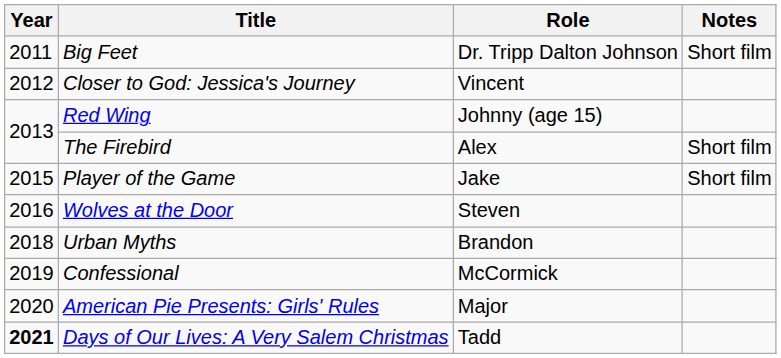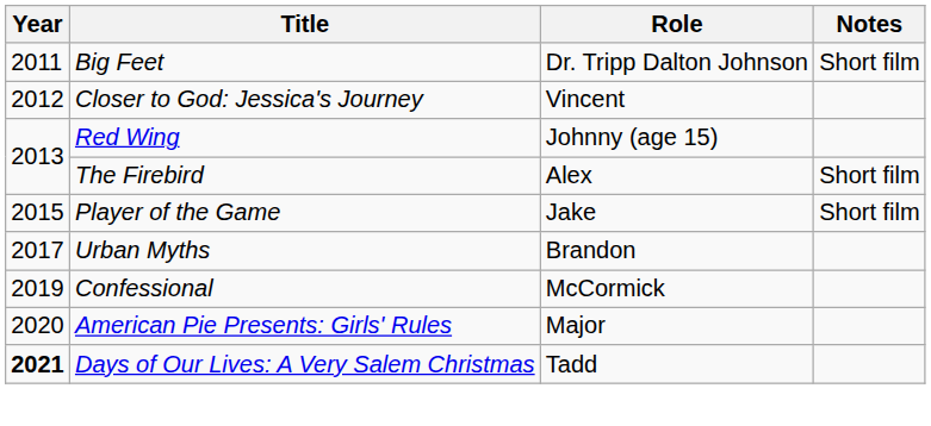- row: 2016 | Wolves at the Door | Steven
Urban Myths | Year: 2018 -> 2017
